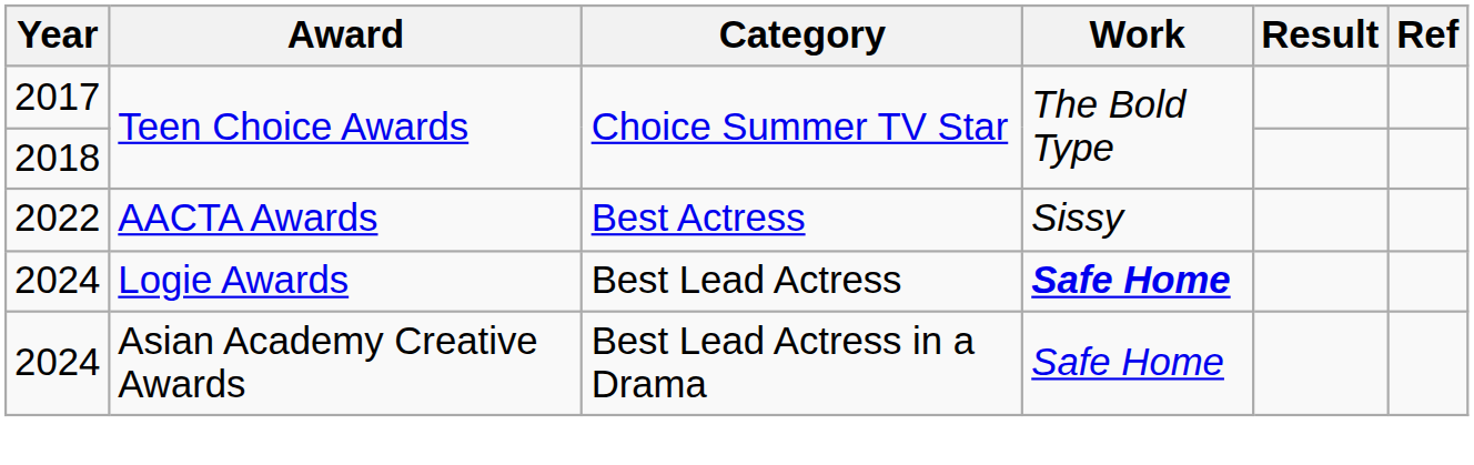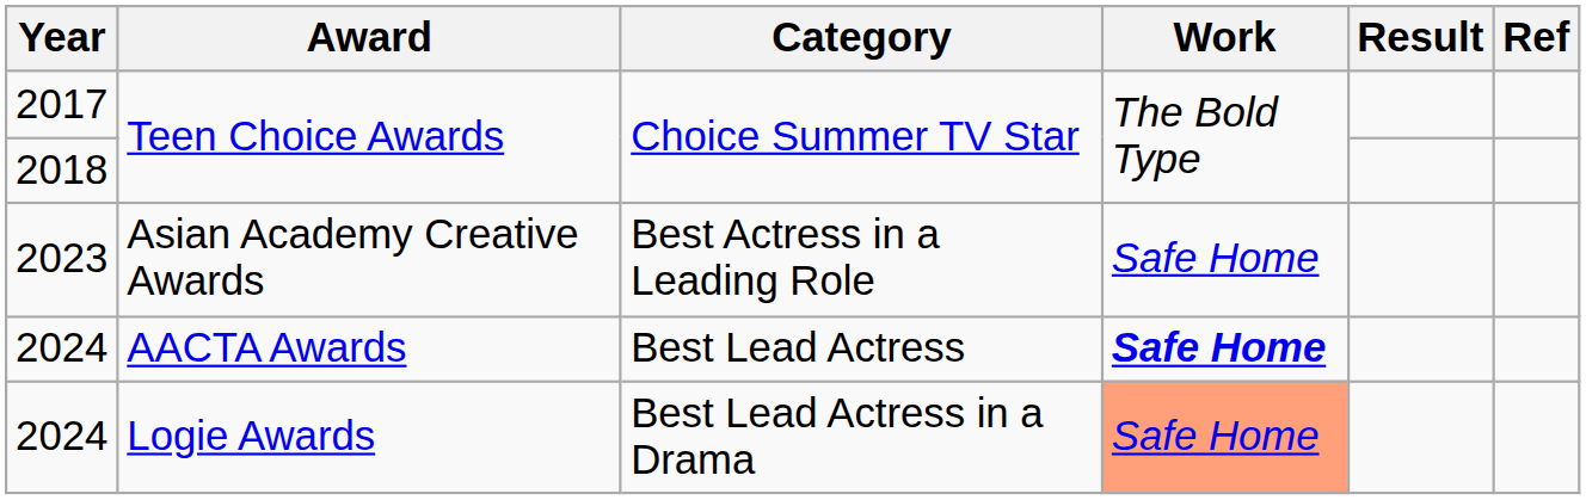- row: 2022 | AACTA Awards | Best Actress | Sissy
+ row: 2023 | Asian Academy Creative Awards | Best Actress in a Leading Role | Safe Home
2024 / Best Lead Actress | Award: Logie Awards -> AACTA Awards
2024 / Best Lead Actress in a Drama | Award: Asian Academy Creative Awards -> Logie Awards
2024 / Best Lead Actress in a Drama | Work: no background -> lightsalmon background
